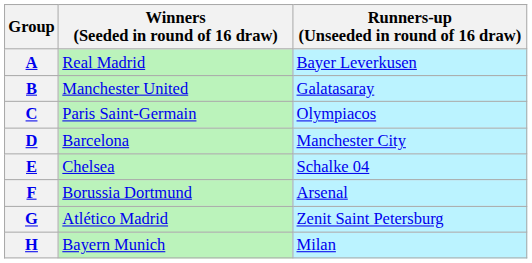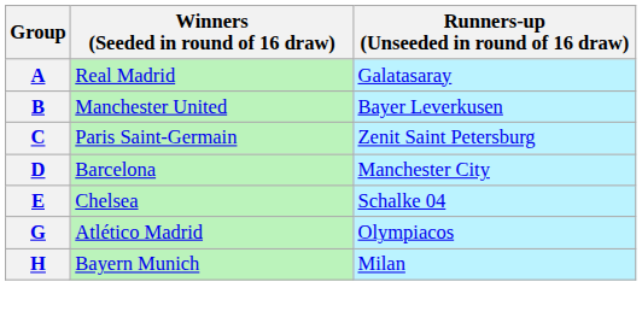A | Runners-up (Unseeded in round of 16 draw): Bayer Leverkusen -> Galatasaray
B | Runners-up (Unseeded in round of 16 draw): Galatasaray -> Bayer Leverkusen
C | Runners-up (Unseeded in round of 16 draw): Olympiacos -> Zenit Saint Petersburg
- row: F | Borussia Dortmund | Arsenal
G | Runners-up (Unseeded in round of 16 draw): Zenit Saint Petersburg -> Olympiacos
